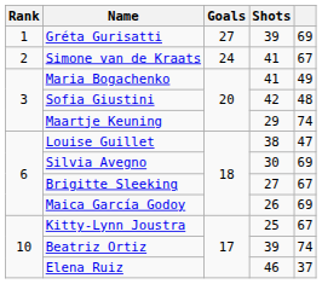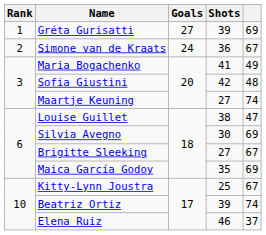Simone van de Kraats | Shots: 41 -> 36
Maartje Keuning | Shots: 29 -> 27
Maica García Godoy | Shots: 26 -> 35
